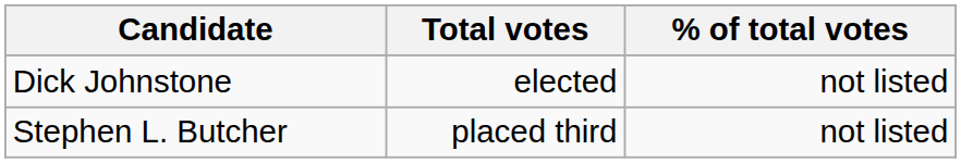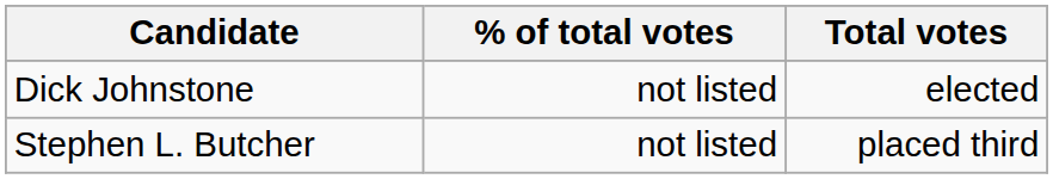columns swapped: Total votes <-> % of total votes
